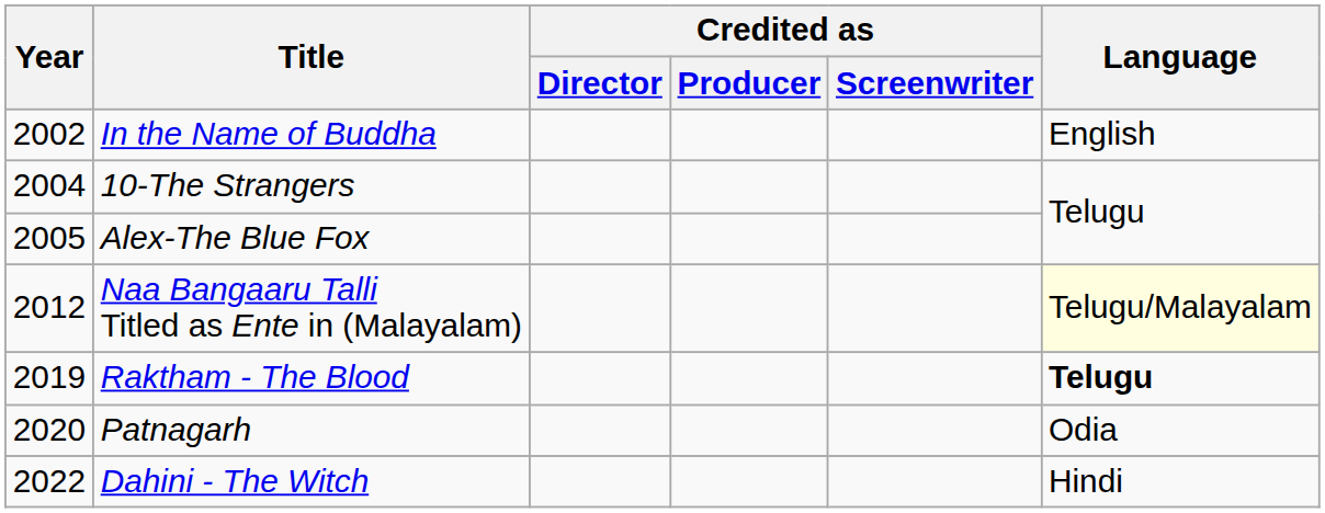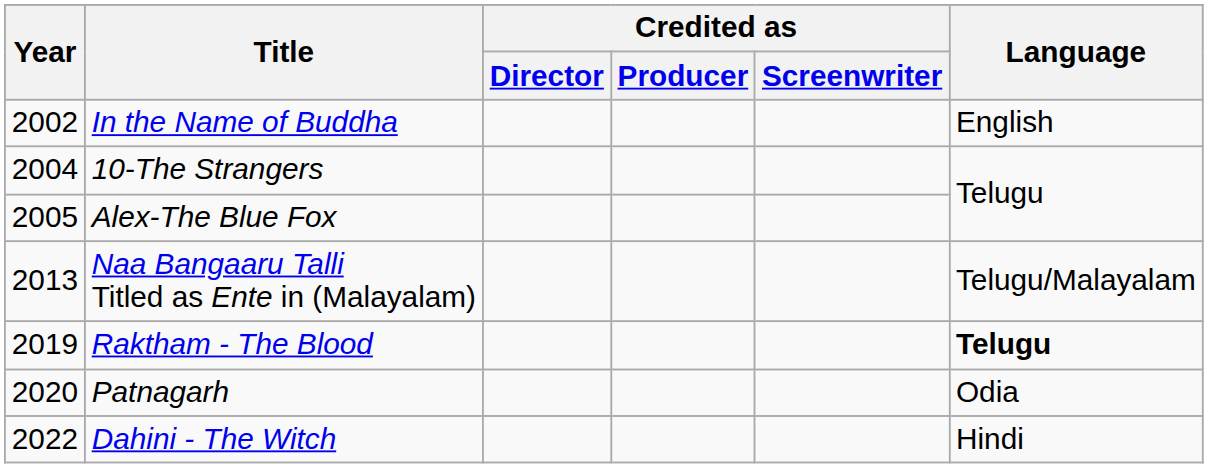Naa Bangaaru Talli Titled as Ente in (Malayalam) | Year: 2012 -> 2013
Naa Bangaaru Talli Titled as Ente in (Malayalam) | Language: lightyellow background -> no background
